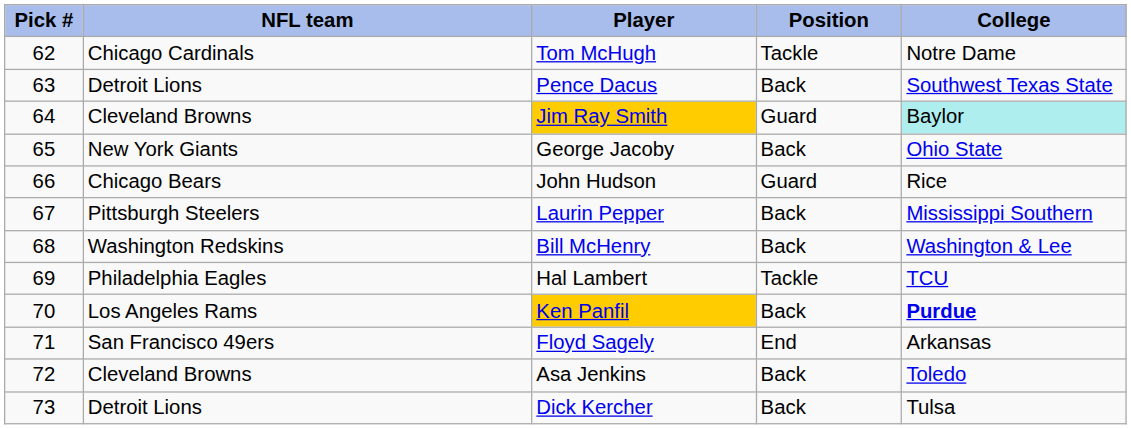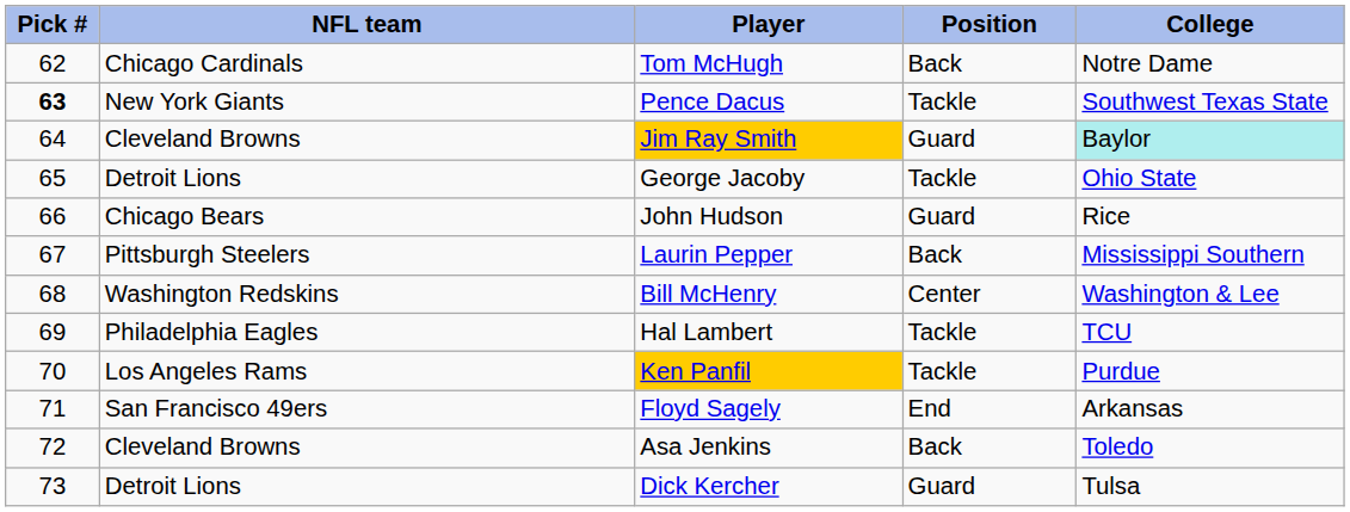Tom McHugh | Position: Tackle -> Back
Pence Dacus | Pick #: normal -> bold
Pence Dacus | NFL team: Detroit Lions -> New York Giants
Pence Dacus | Position: Back -> Tackle
George Jacoby | NFL team: New York Giants -> Detroit Lions
George Jacoby | Position: Back -> Tackle
Bill McHenry | Position: Back -> Center
Ken Panfil | Position: Back -> Tackle
Ken Panfil | College: bold -> normal
Dick Kercher | Position: Back -> Guard
